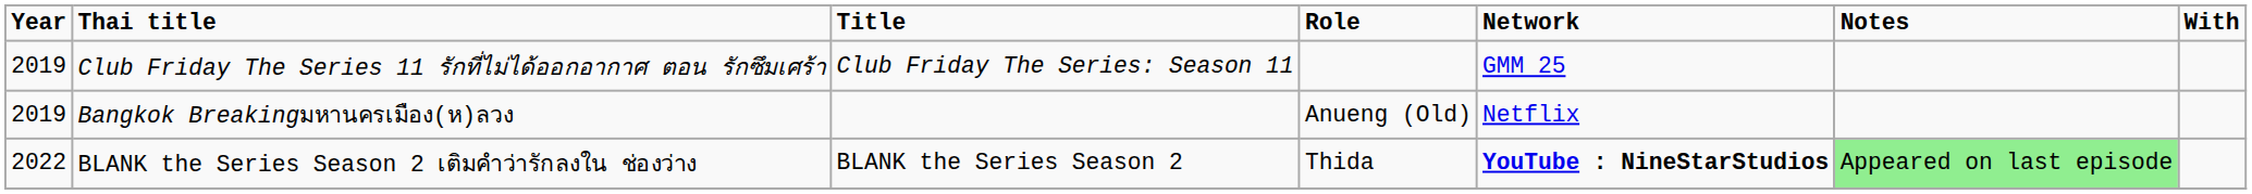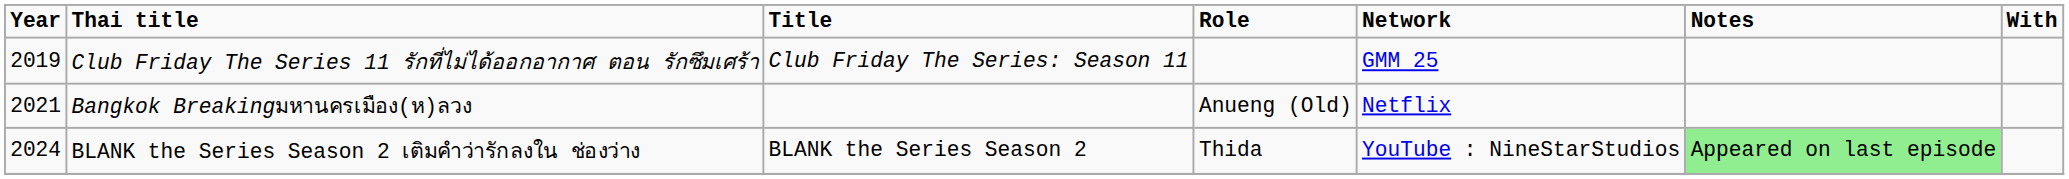Bangkok Breakingมหานครเมือง(ห)ลวง | Year: 2019 -> 2021
BLANK the Series Season 2 เติมคำว่ารักลงใน ช่องว่าง | Year: 2022 -> 2024
BLANK the Series Season 2 เติมคำว่ารักลงใน ช่องว่าง | Network: bold -> normal
